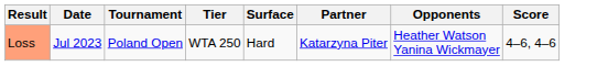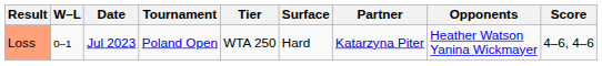+ column: W–L | 0–1
